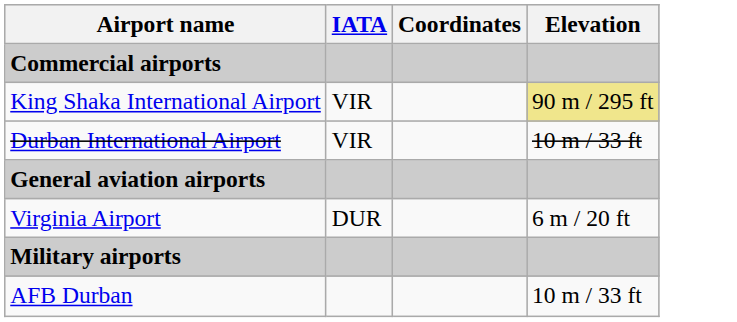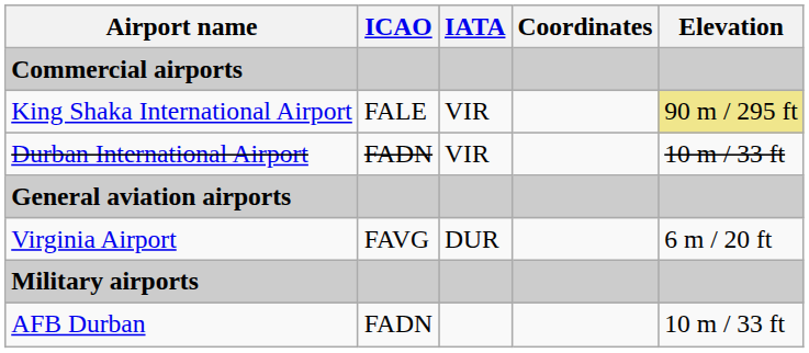+ column: ICAO | FALE | FADN | FAVG | FADN
